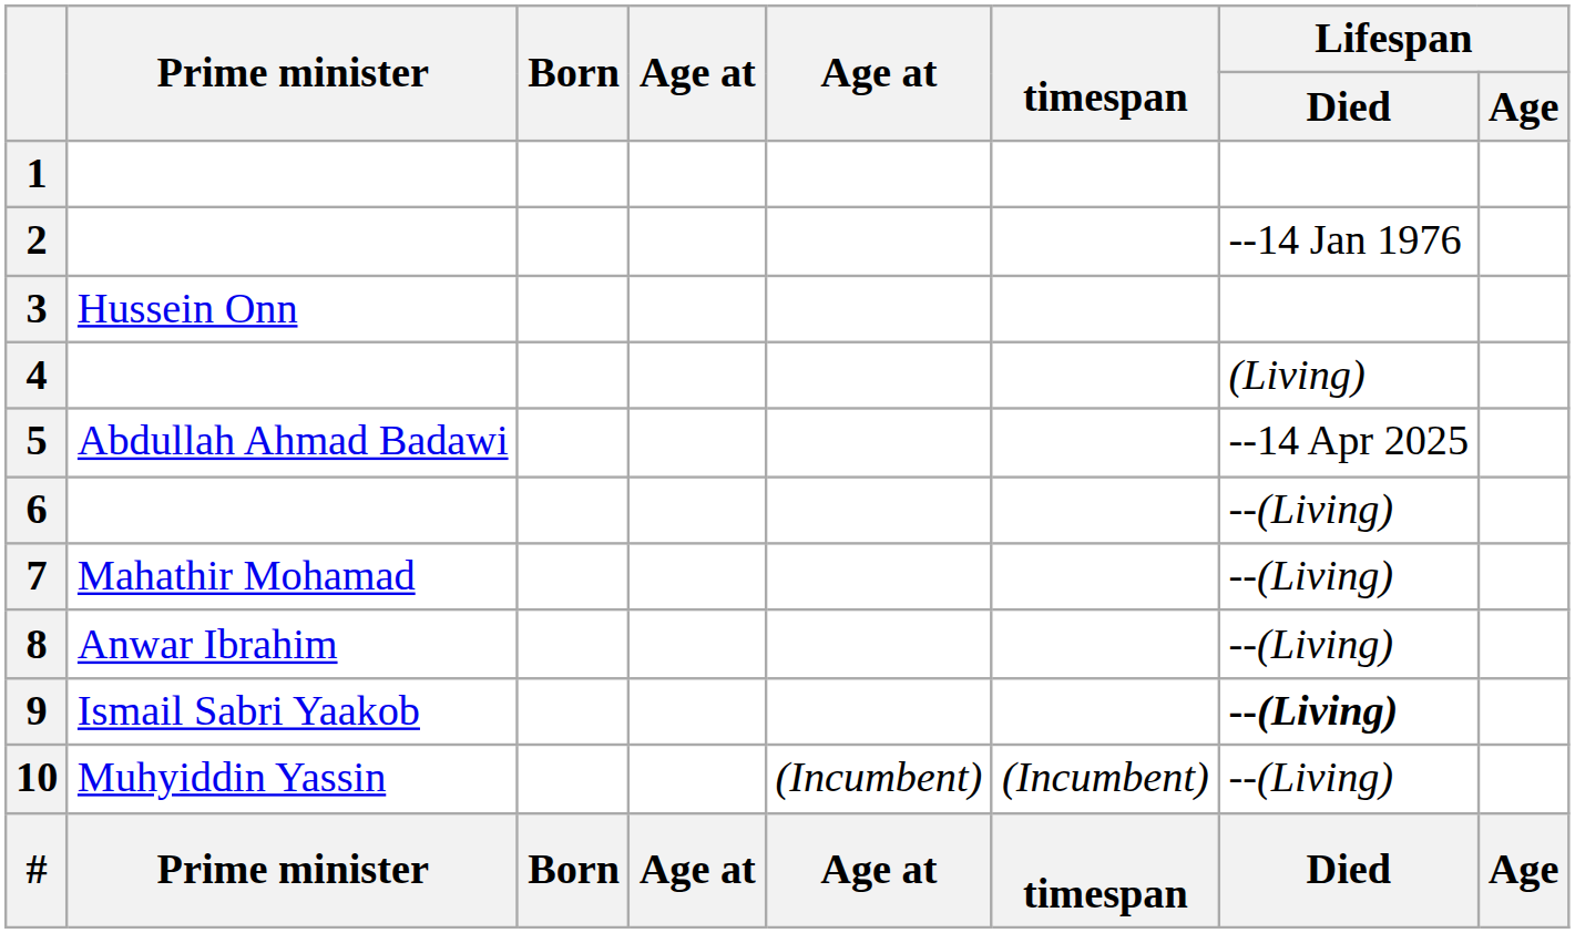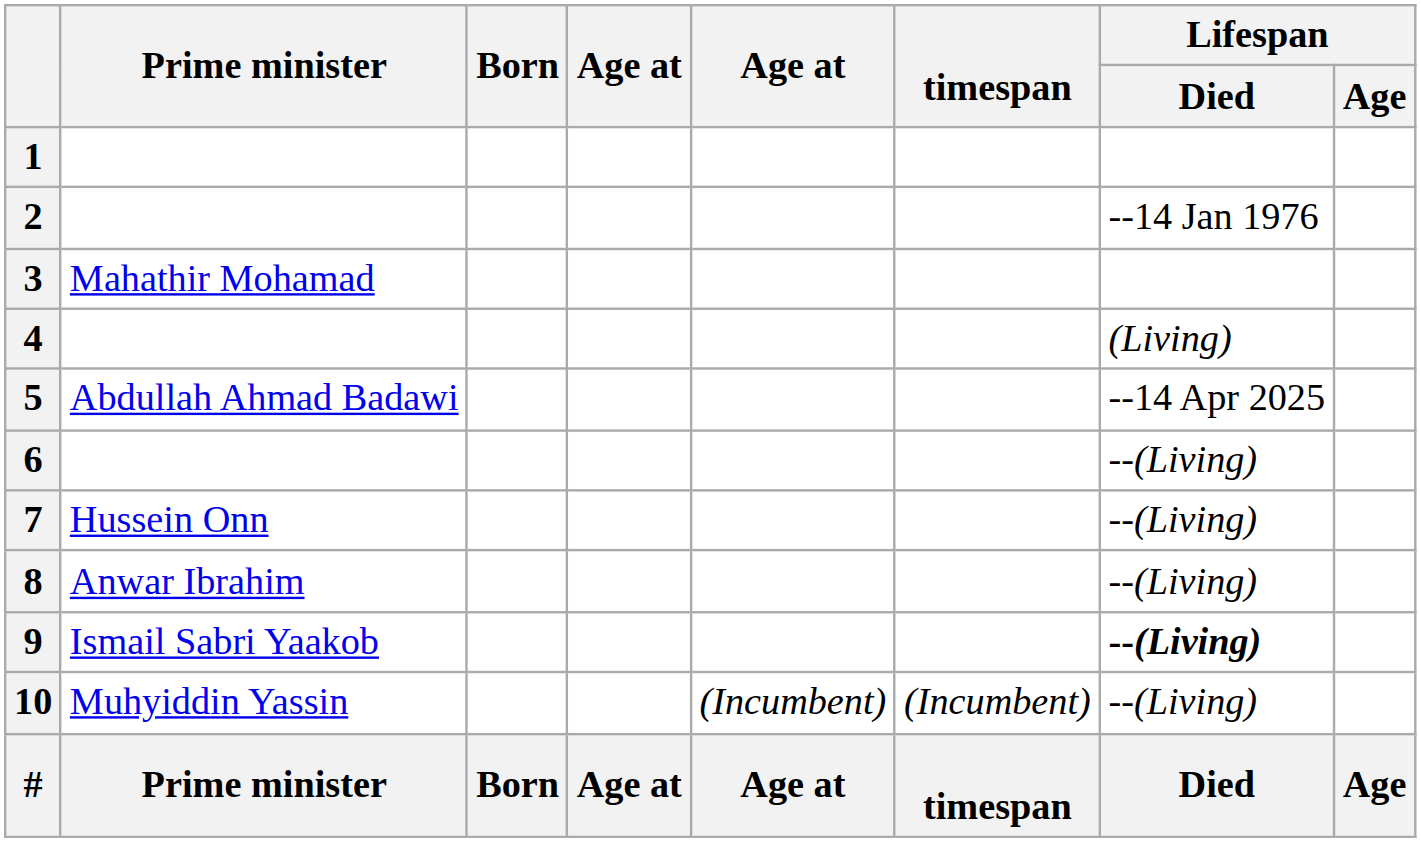3 | Prime minister: Hussein Onn -> Mahathir Mohamad
7 | Prime minister: Mahathir Mohamad -> Hussein Onn
